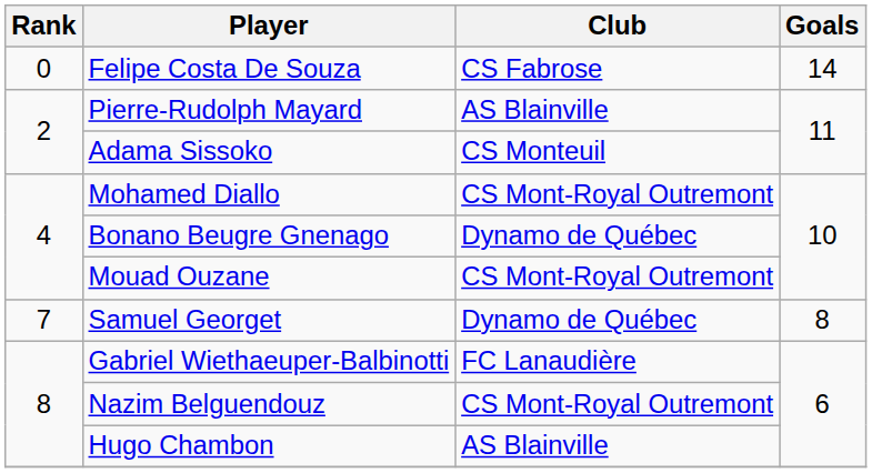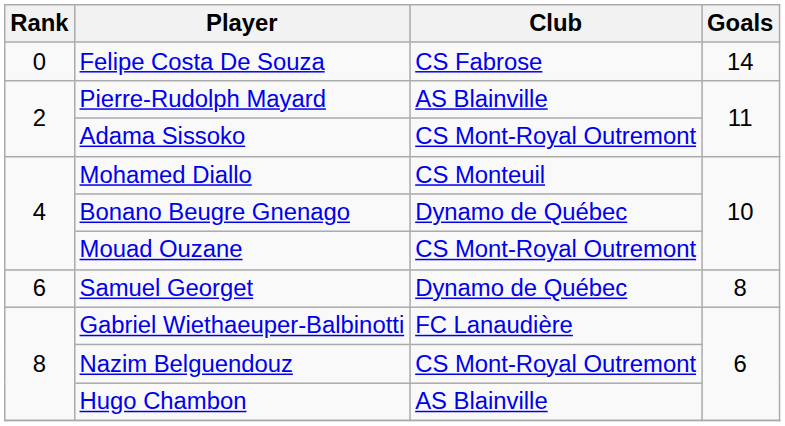Adama Sissoko | Club: CS Monteuil -> CS Mont-Royal Outremont
Mohamed Diallo | Club: CS Mont-Royal Outremont -> CS Monteuil
Samuel Georget | Rank: 7 -> 6
